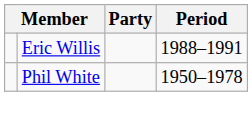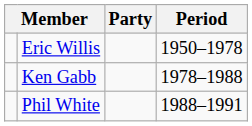Eric Willis | Period: 1988–1991 -> 1950–1978
+ row: Ken Gabb | 1978–1988
Phil White | Period: 1950–1978 -> 1988–1991
